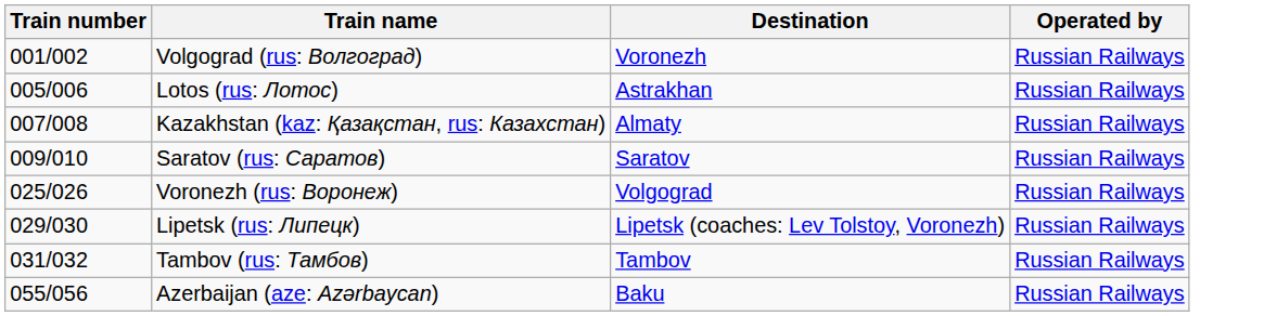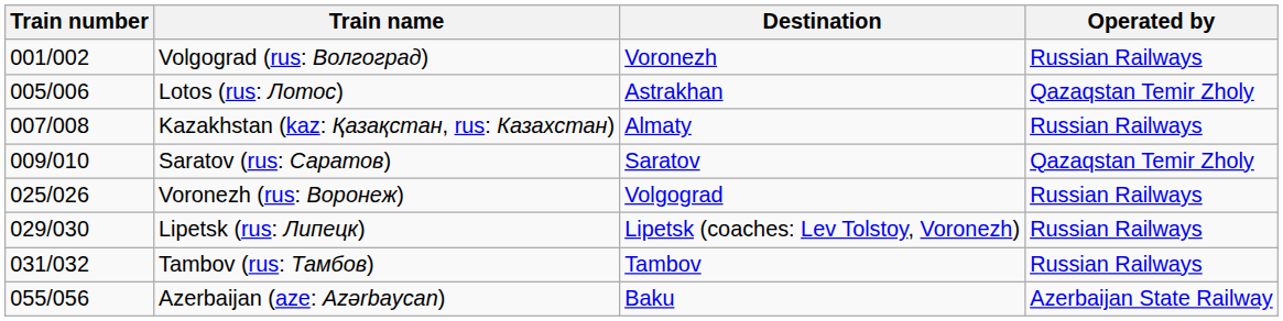Lotos (rus: Лотос) | Operated by: Russian Railways -> Qazaqstan Temir Zholy
Saratov (rus: Саратов) | Operated by: Russian Railways -> Qazaqstan Temir Zholy
Azerbaijan (aze: Azərbaycan) | Operated by: Russian Railways -> Azerbaijan State Railway
